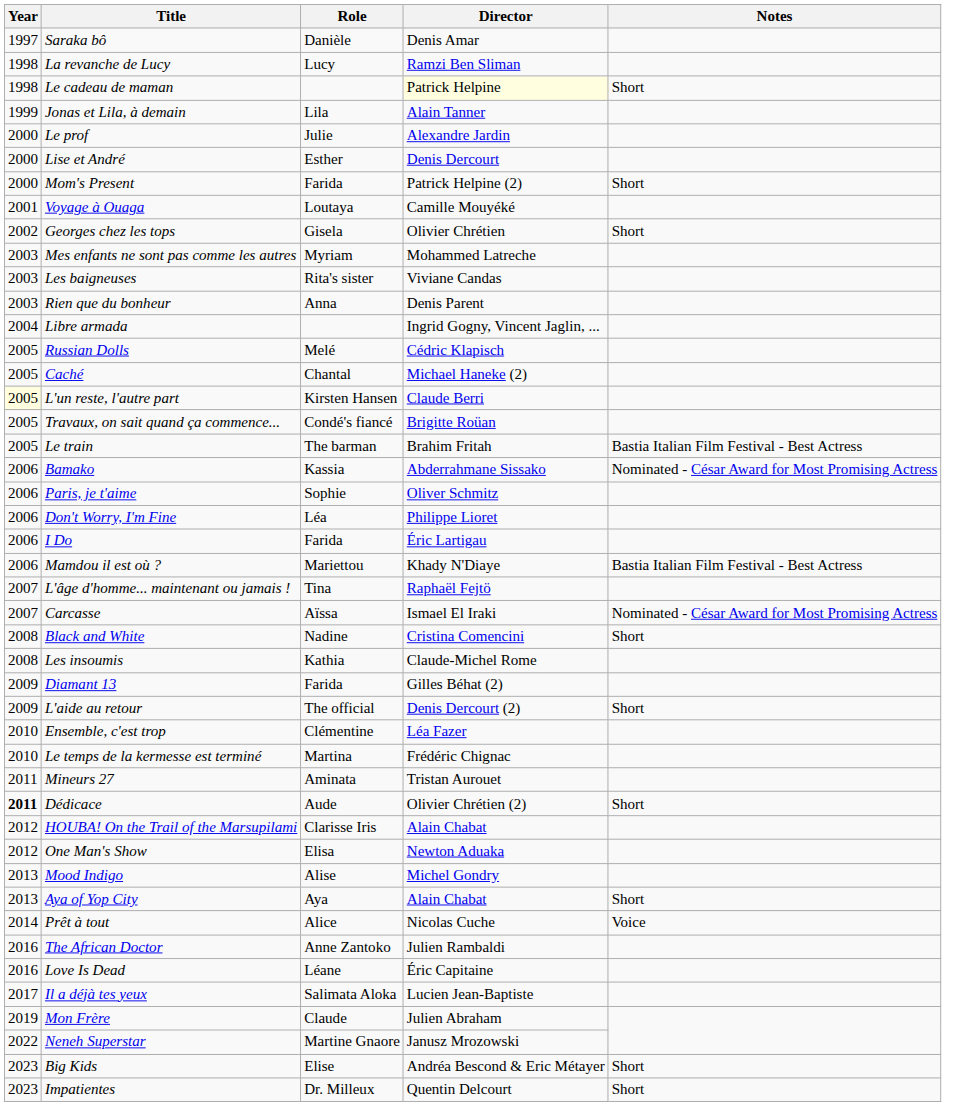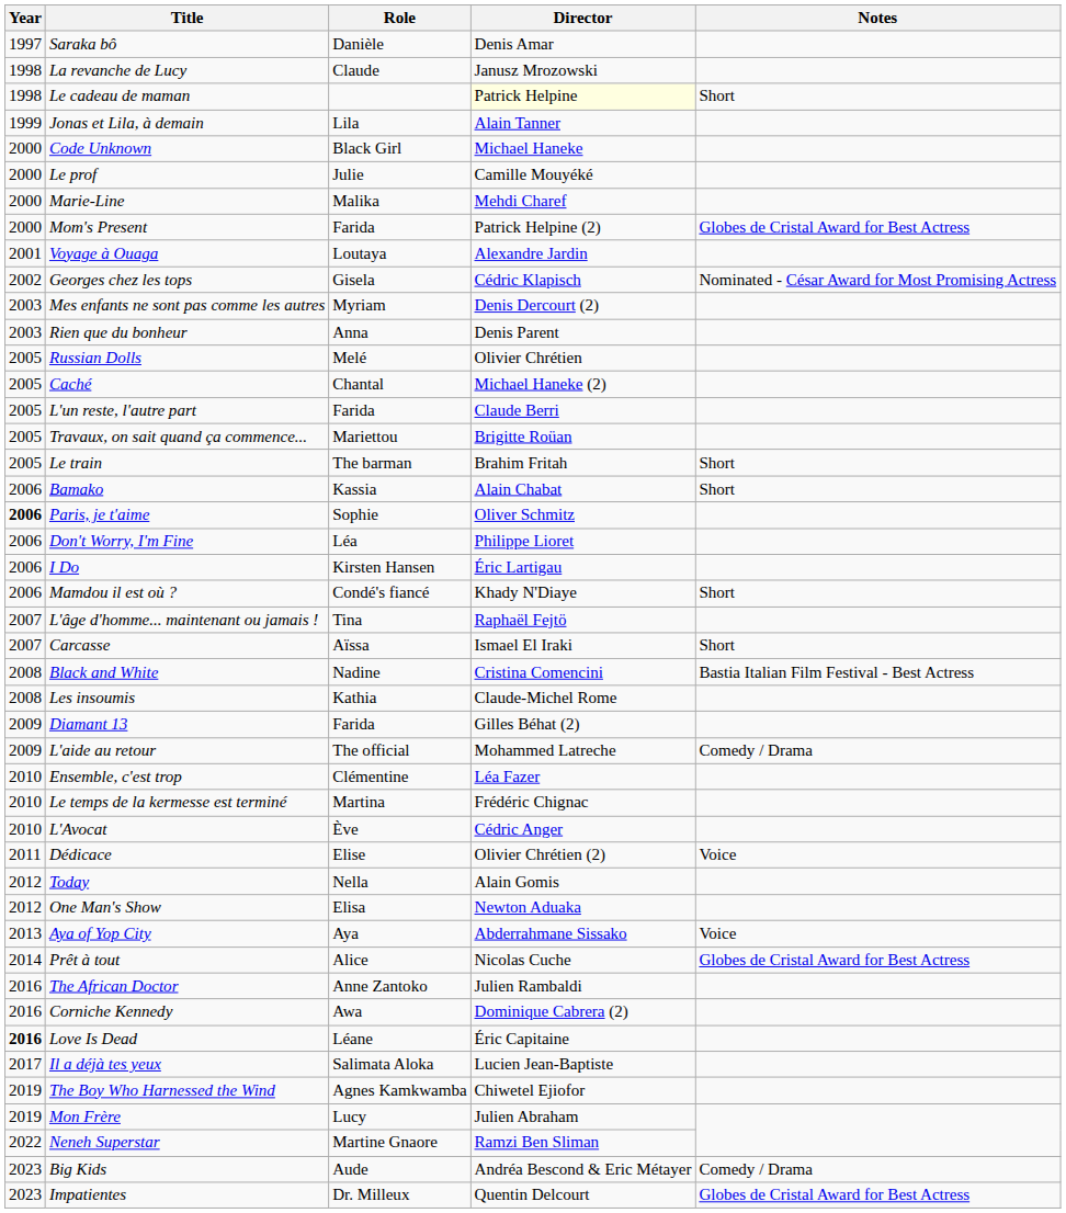La revanche de Lucy | Role: Lucy -> Claude
La revanche de Lucy | Director: Ramzi Ben Sliman -> Janusz Mrozowski
+ row: 2000 | Code Unknown | Black Girl | Michael Haneke
Le prof | Director: Alexandre Jardin -> Camille Mouyéké
- row: 2000 | Lise et André | Esther | Denis Dercourt
+ row: 2000 | Marie-Line | Malika | Mehdi Charef
Mom's Present | Notes: Short -> Globes de Cristal Award for Best Actress
Voyage à Ouaga | Director: Camille Mouyéké -> Alexandre Jardin
Georges chez les tops | Director: Olivier Chrétien -> Cédric Klapisch
Georges chez les tops | Notes: Short -> Nominated - César Award for Most Promising Actress
Mes enfants ne sont pas comme les autres | Director: Mohammed Latreche -> Denis Dercourt (2)
- row: 2003 | Les baigneuses | Rita's sister | Viviane Candas
- row: 2004 | Libre armada | Ingrid Gogny, Vincent Jaglin, ...
Russian Dolls | Director: Cédric Klapisch -> Olivier Chrétien
L'un reste, l'autre part | Year: lightyellow background -> no background
L'un reste, l'autre part | Role: Kirsten Hansen -> Farida
Travaux, on sait quand ça commence... | Role: Condé's fiancé -> Mariettou
Le train | Notes: Bastia Italian Film Festival - Best Actress -> Short
Bamako | Director: Abderrahmane Sissako -> Alain Chabat
Bamako | Notes: Nominated - César Award for Most Promising Actress -> Short
Paris, je t'aime | Year: normal -> bold
I Do | Role: Farida -> Kirsten Hansen
Mamdou il est où ? | Role: Mariettou -> Condé's fiancé
Mamdou il est où ? | Notes: Bastia Italian Film Festival - Best Actress -> Short
Carcasse | Notes: Nominated - César Award for Most Promising Actress -> Short
Black and White | Notes: Short -> Bastia Italian Film Festival - Best Actress
L'aide au retour | Director: Denis Dercourt (2) -> Mohammed Latreche
L'aide au retour | Notes: Short -> Comedy / Drama
+ row: 2010 | L'Avocat | Ève | Cédric Anger
- row: 2011 | Mineurs 27 | Aminata | Tristan Aurouet
Dédicace | Year: bold -> normal
Dédicace | Role: Aude -> Elise
Dédicace | Notes: Short -> Voice
- row: 2012 | HOUBA! On the Trail of the Marsupilami | Clarisse Iris | Alain Chabat
+ row: 2012 | Today | Nella | Alain Gomis
- row: 2013 | Mood Indigo | Alise | Michel Gondry
Aya of Yop City | Director: Alain Chabat -> Abderrahmane Sissako
Aya of Yop City | Notes: Short -> Voice
Prêt à tout | Notes: Voice -> Globes de Cristal Award for Best Actress
+ row: 2016 | Corniche Kennedy | Awa | Dominique Cabrera (2)
Love Is Dead | Year: normal -> bold
+ row: 2019 | The Boy Who Harnessed the Wind | Agnes Kamkwamba | Chiwetel Ejiofor
Mon Frère | Role: Claude -> Lucy
Neneh Superstar | Director: Janusz Mrozowski -> Ramzi Ben Sliman
Big Kids | Role: Elise -> Aude
Big Kids | Notes: Short -> Comedy / Drama
Impatientes | Notes: Short -> Globes de Cristal Award for Best Actress
